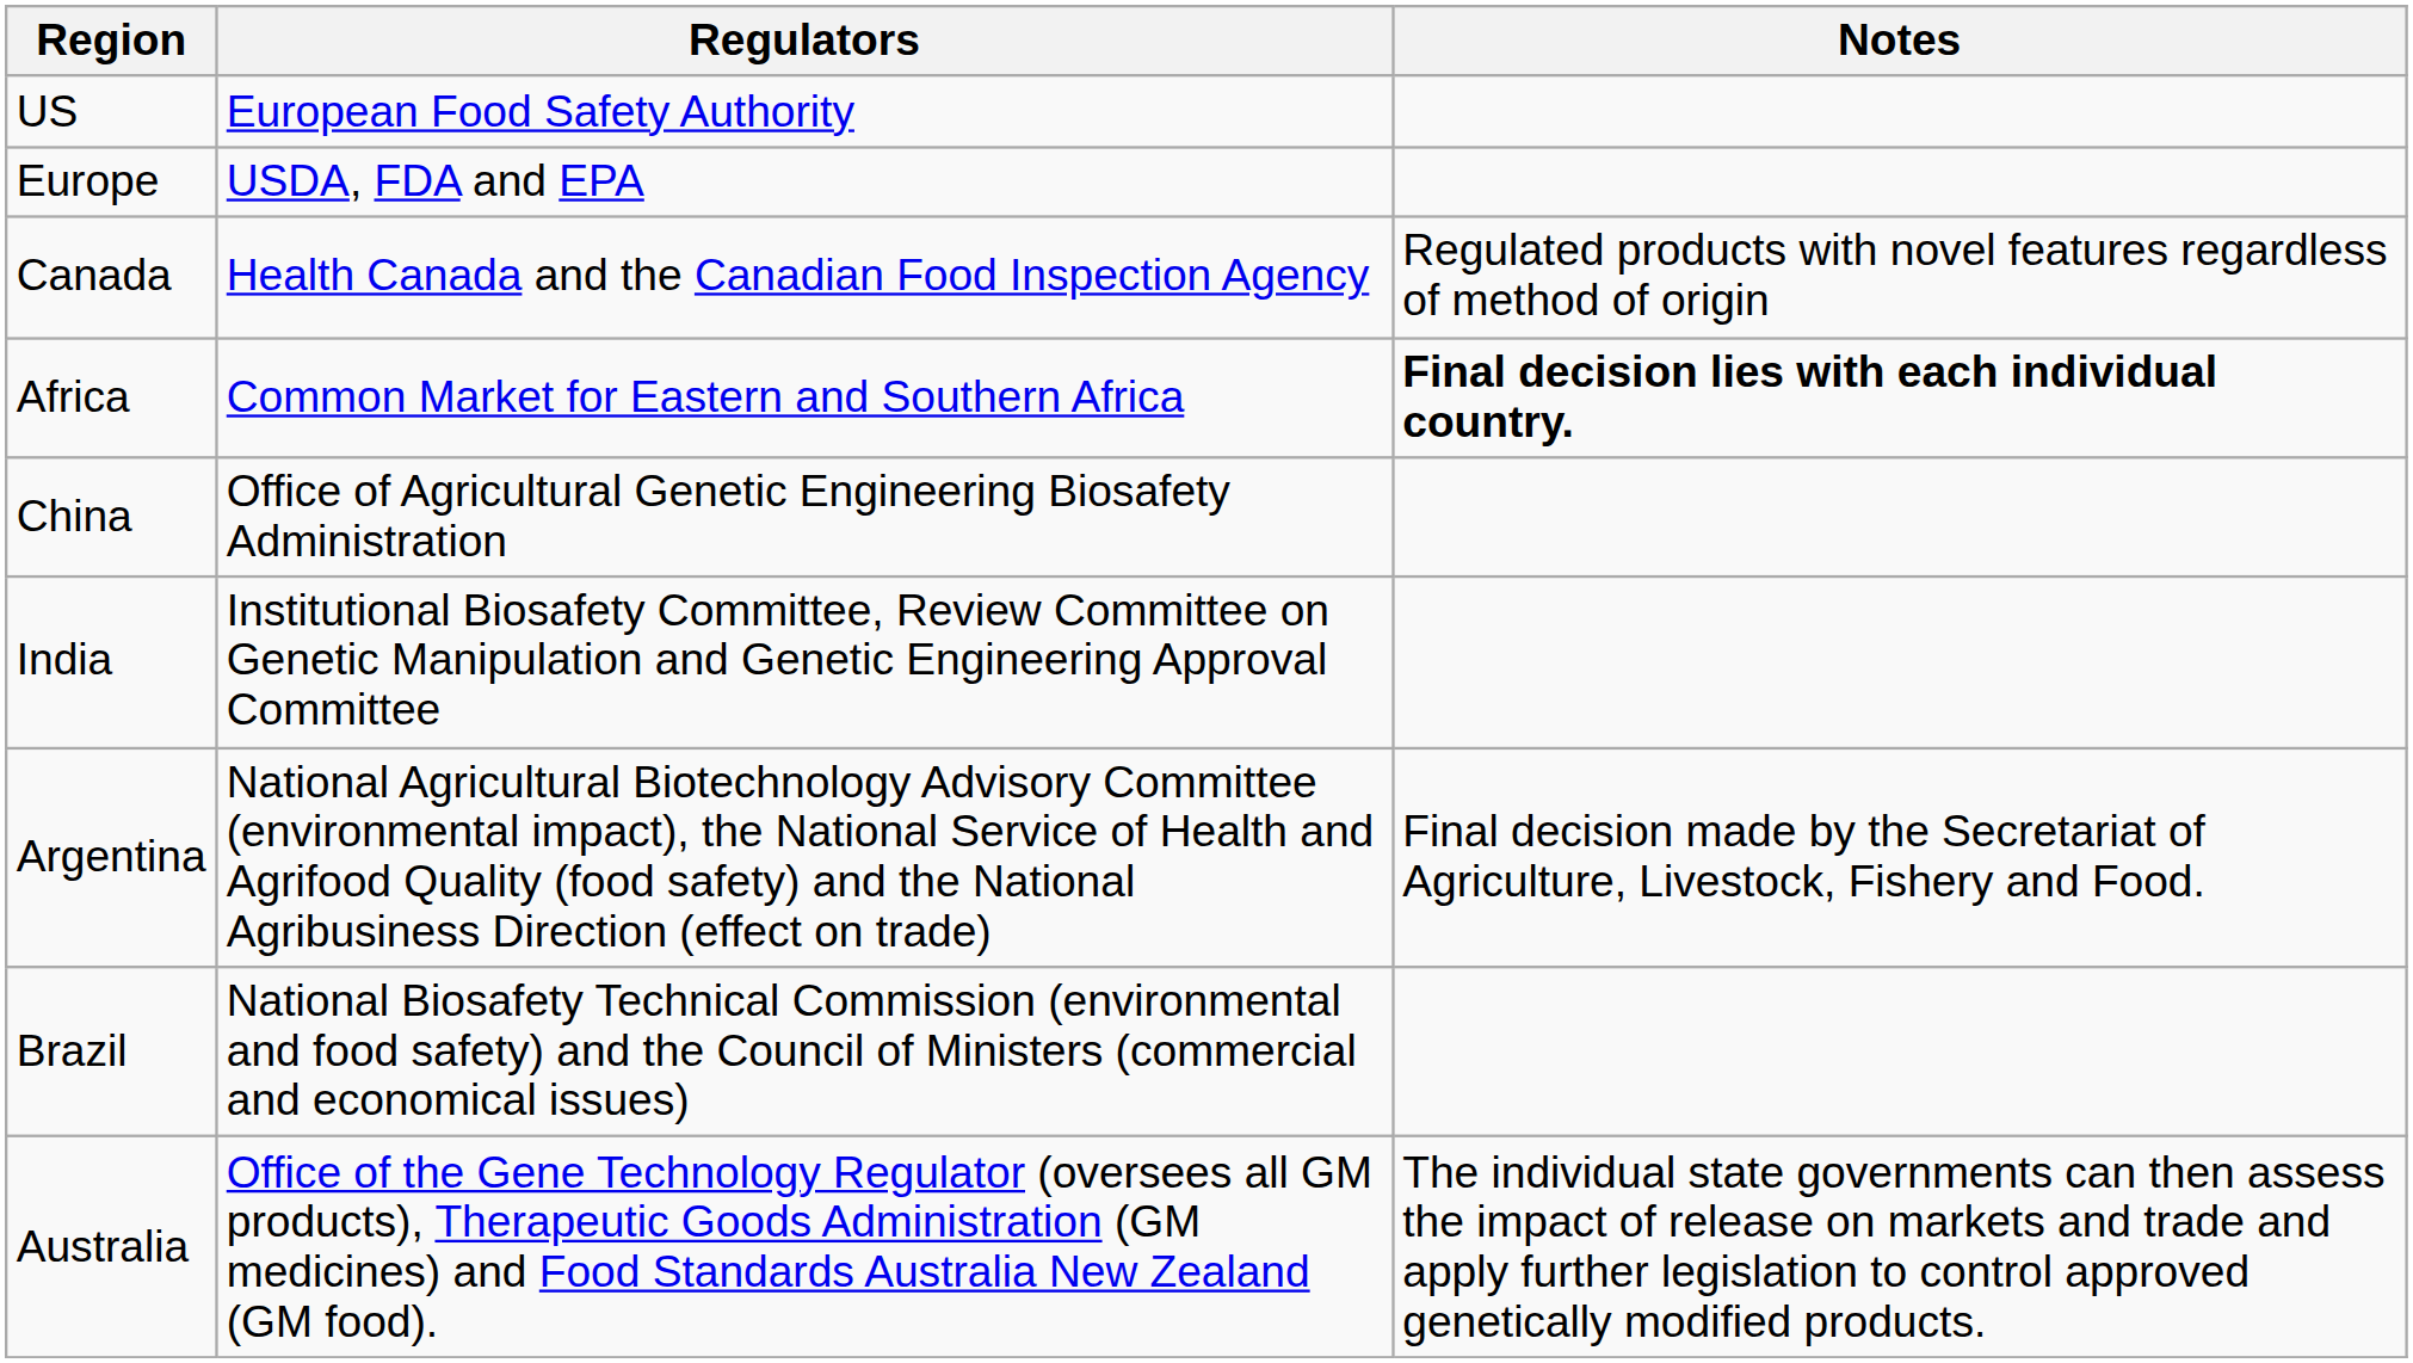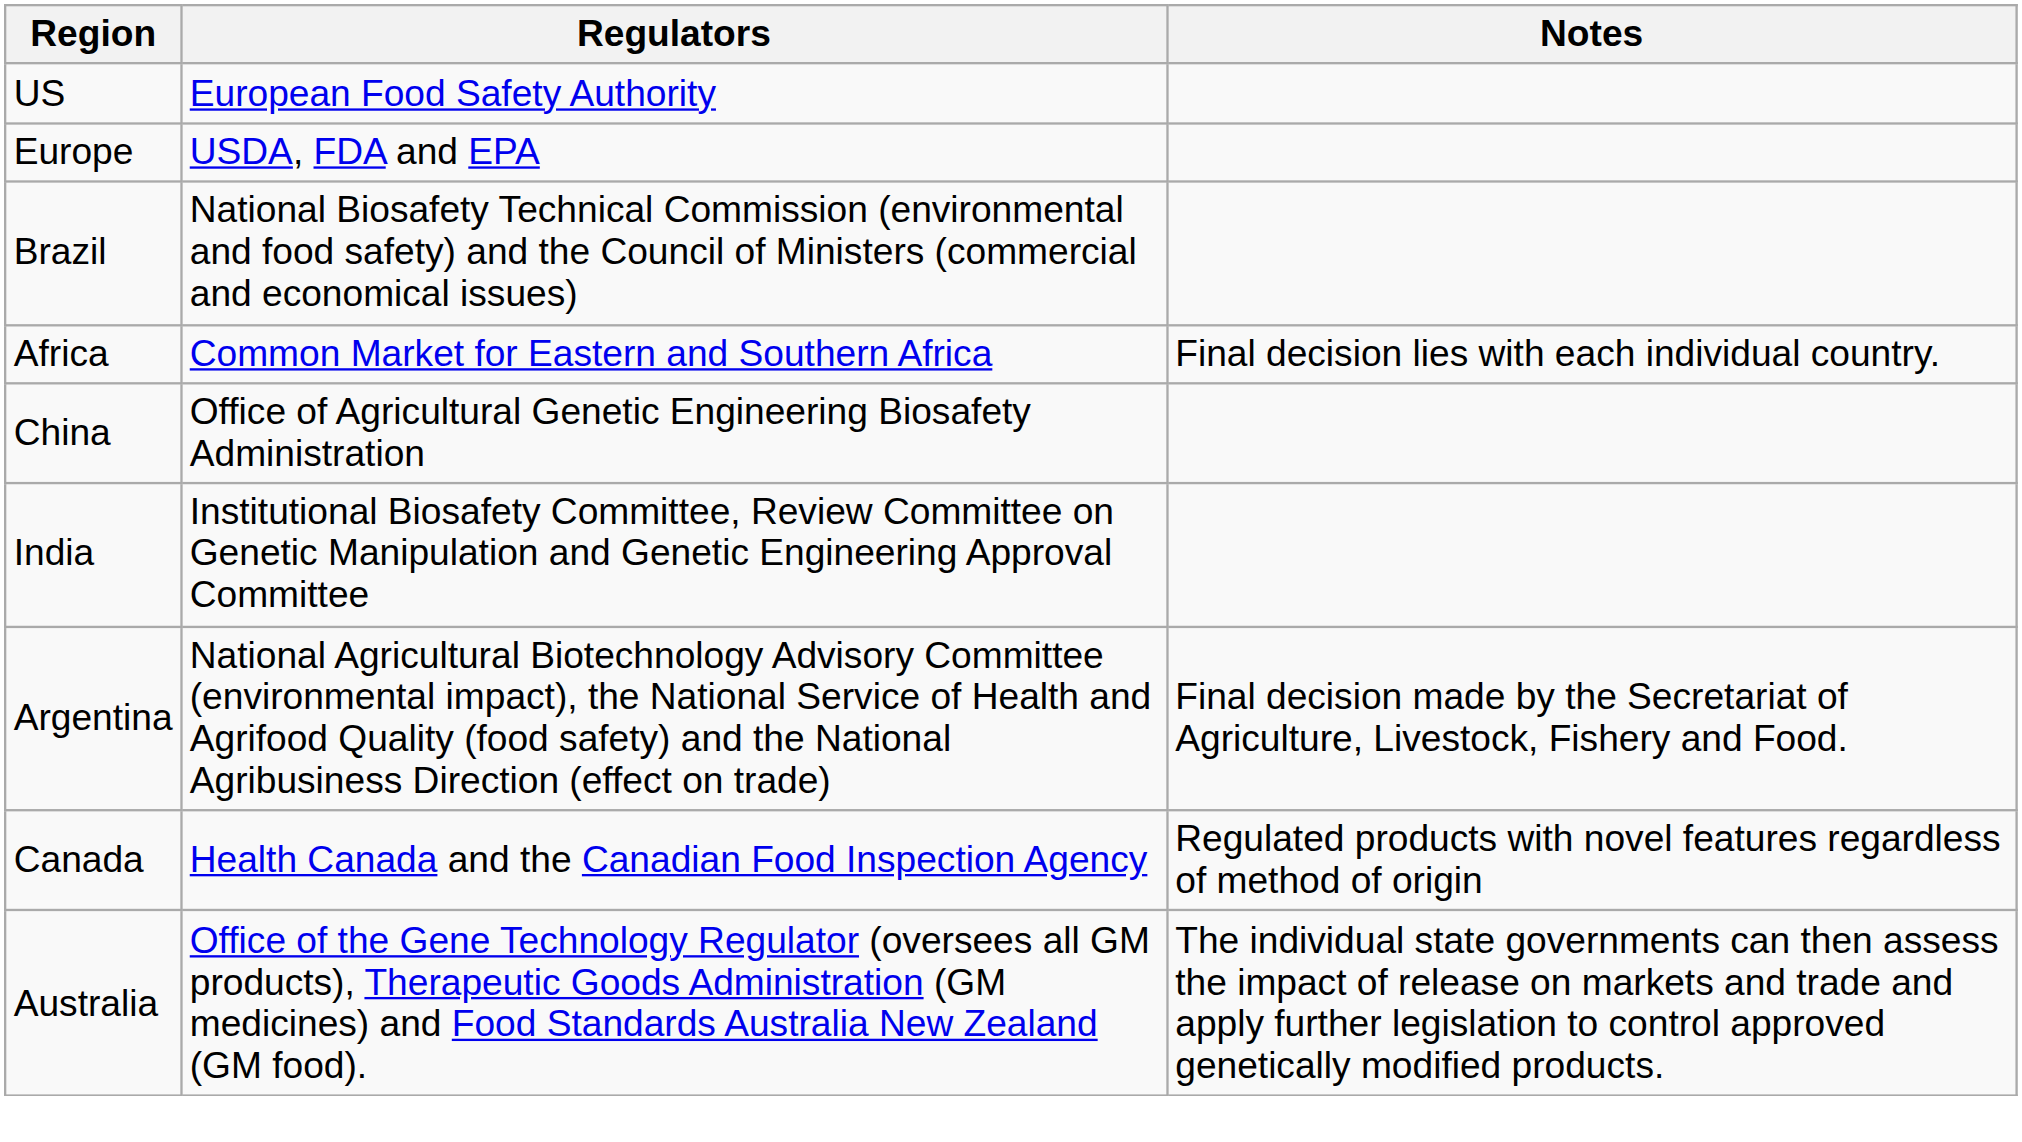rows swapped: Canada <-> Brazil
Africa | Notes: bold -> normal
